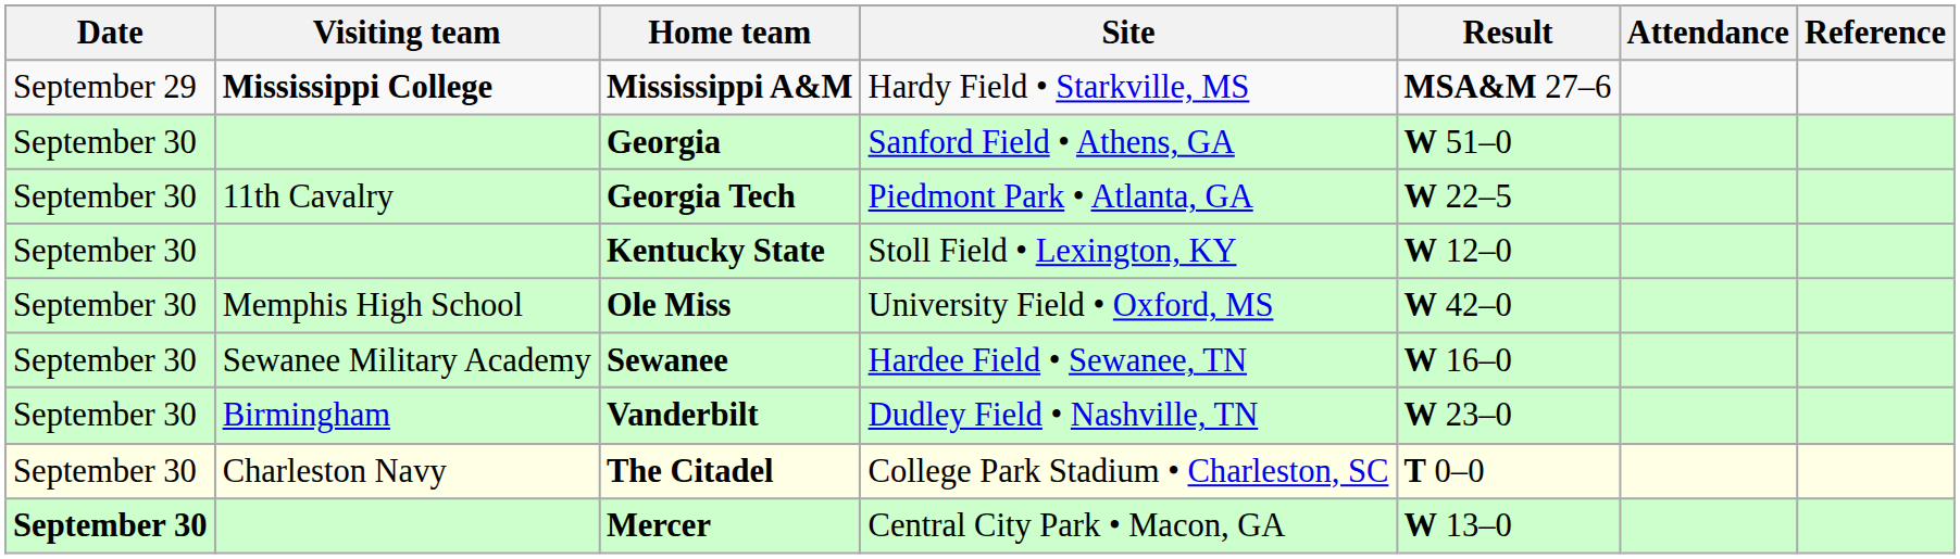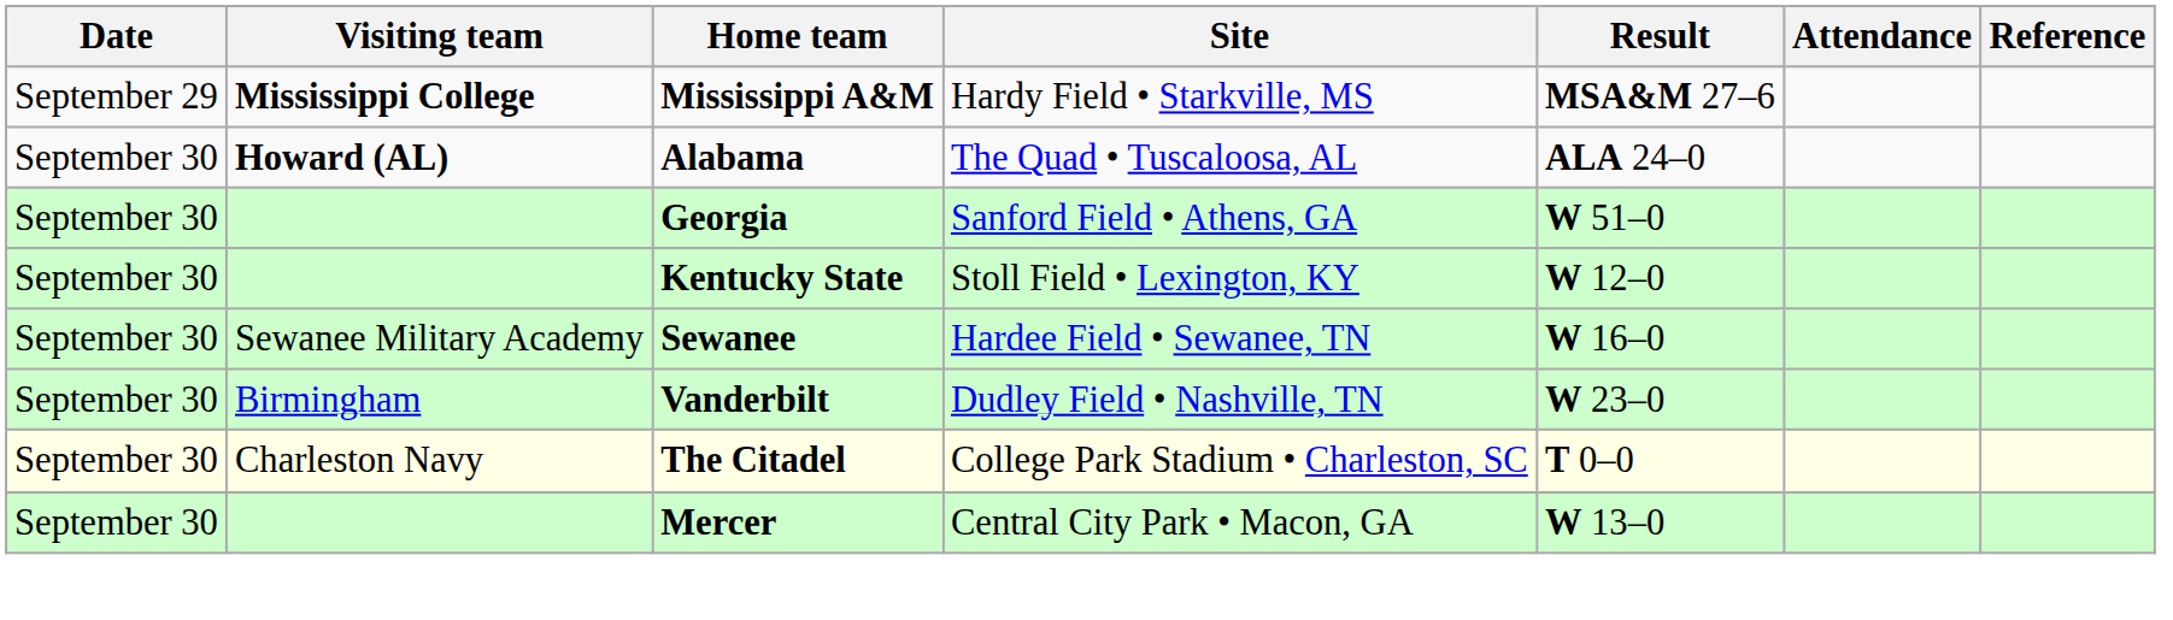+ row: September 30 | Howard (AL) | Alabama | The Quad • Tuscaloosa, AL | ALA 24–0
- row: September 30 | 11th Cavalry | Georgia Tech | Piedmont Park • Atlanta, GA | W 22–5
- row: September 30 | Memphis High School | Ole Miss | University Field • Oxford, MS | W 42–0
Mercer | Date: bold -> normal
